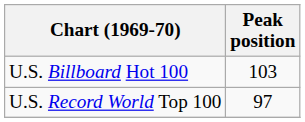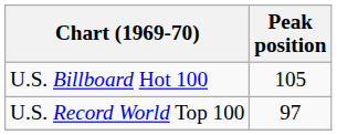U.S. Billboard Hot 100 | Peak position: 103 -> 105
